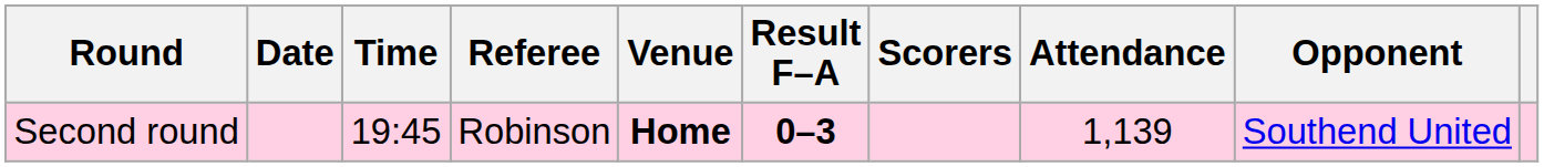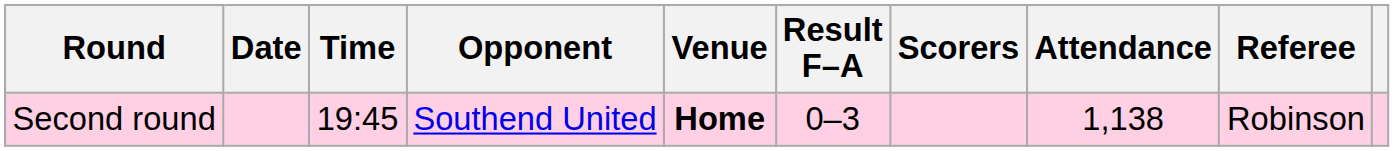columns swapped: Opponent <-> Referee
Second round | Result F–A: bold -> normal
Second round | Attendance: 1,139 -> 1,138
